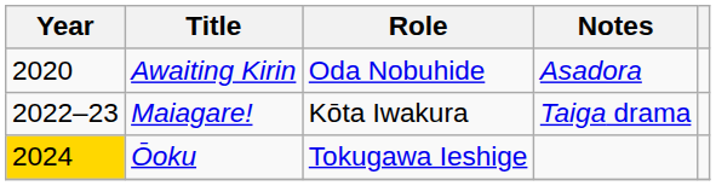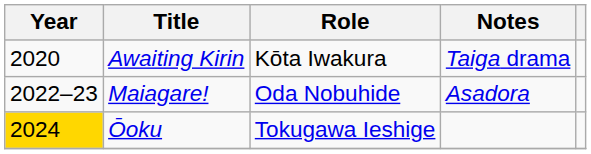Awaiting Kirin | Role: Oda Nobuhide -> Kōta Iwakura
Awaiting Kirin | Notes: Asadora -> Taiga drama
Maiagare! | Role: Kōta Iwakura -> Oda Nobuhide
Maiagare! | Notes: Taiga drama -> Asadora
